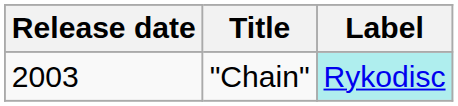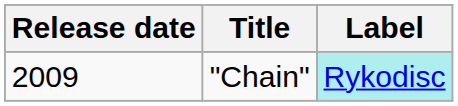"Chain" | Release date: 2003 -> 2009
